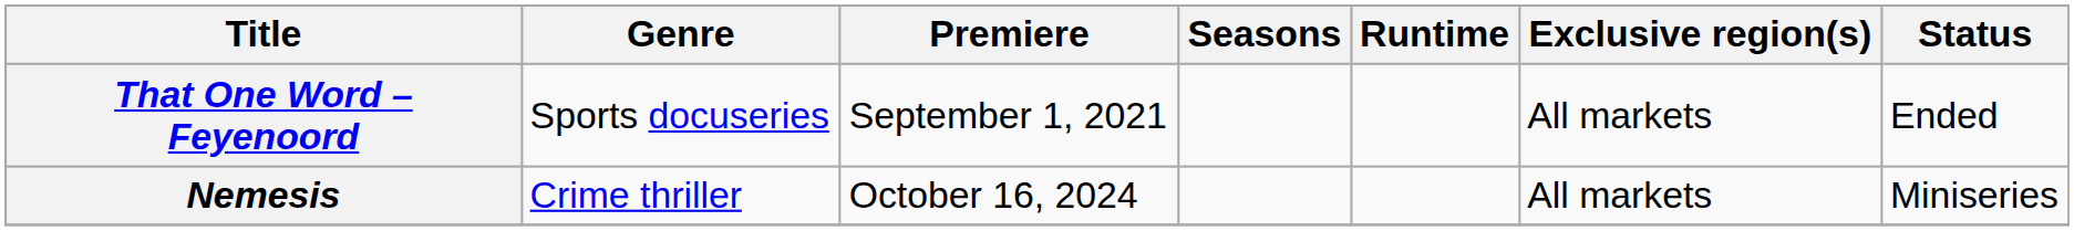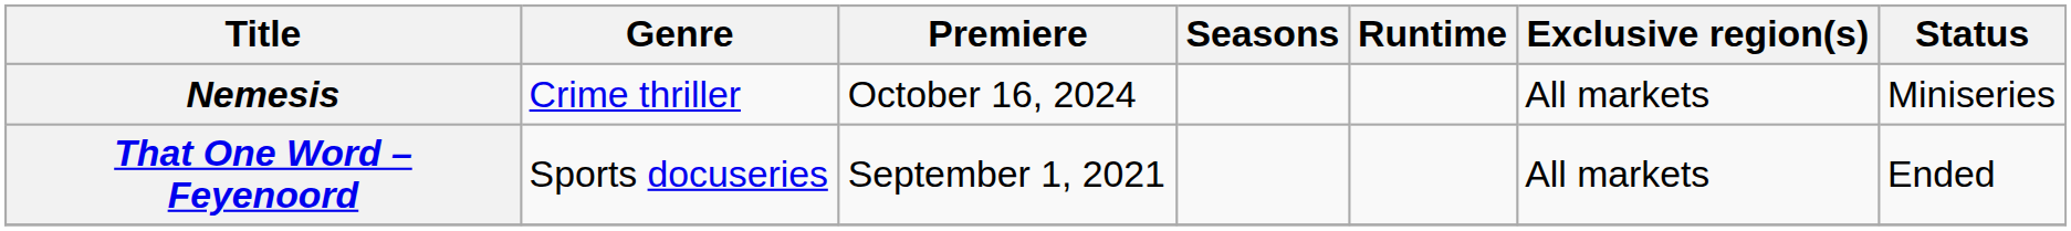rows swapped: That One Word – Feyenoord <-> Nemesis
